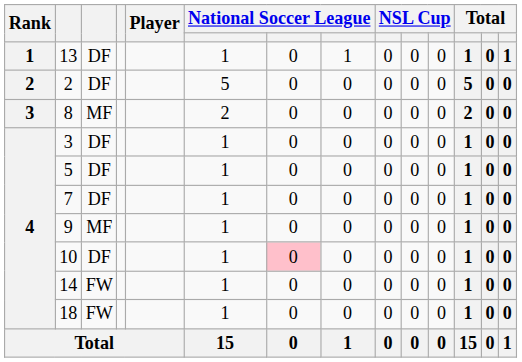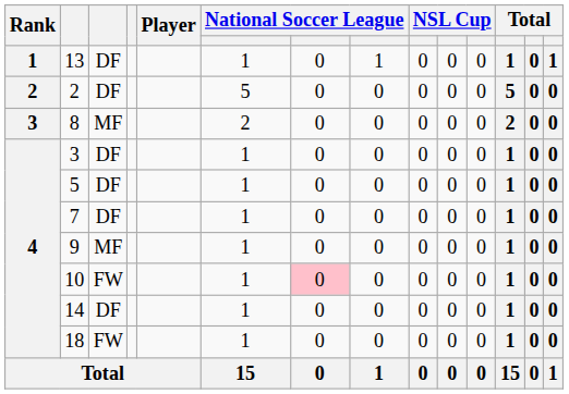10 | column 3: DF -> FW
14 | column 3: FW -> DF
